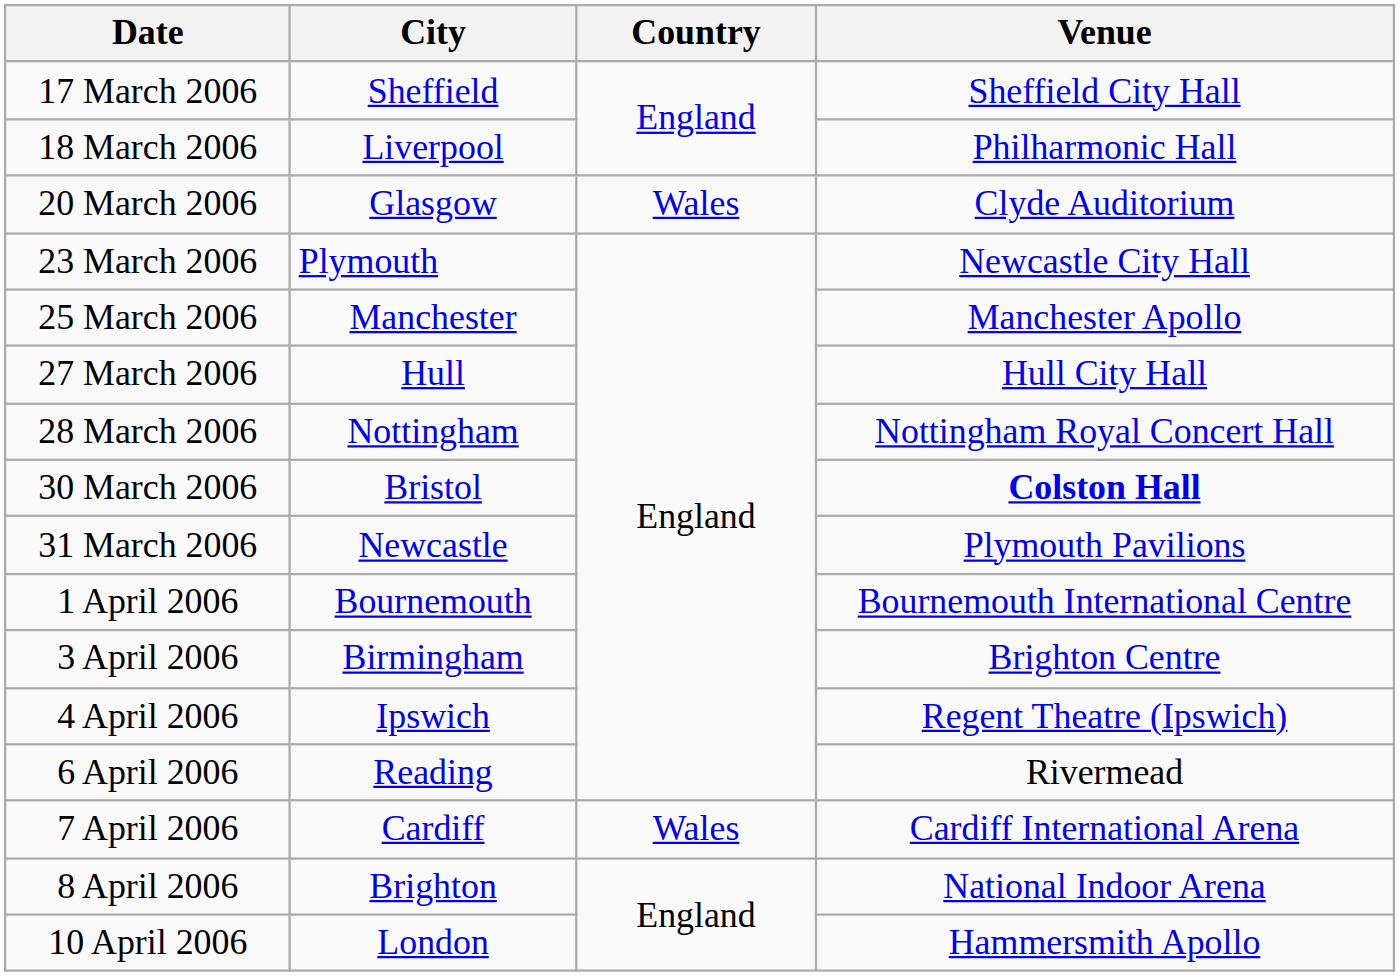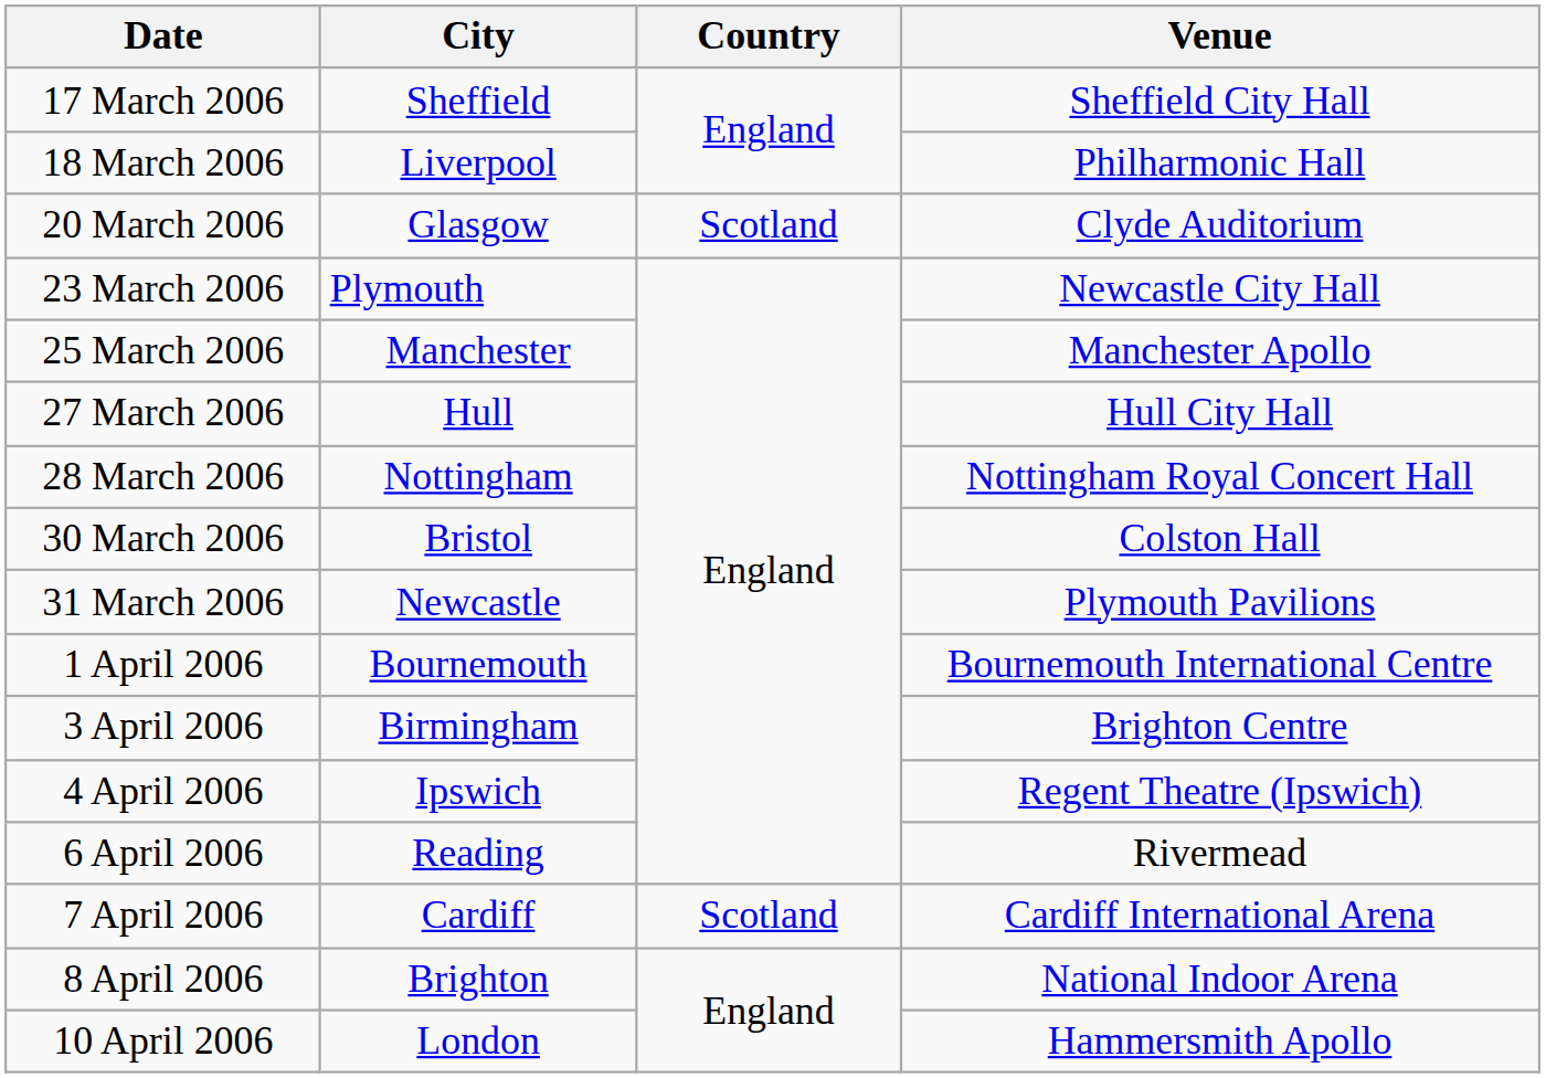20 March 2006 | Country: Wales -> Scotland
30 March 2006 | Venue: bold -> normal
7 April 2006 | Country: Wales -> Scotland
